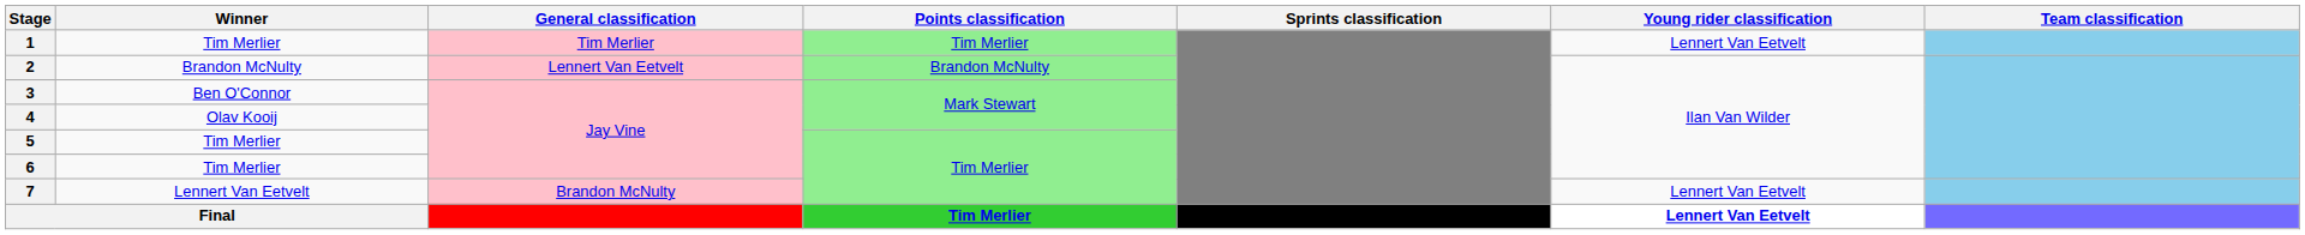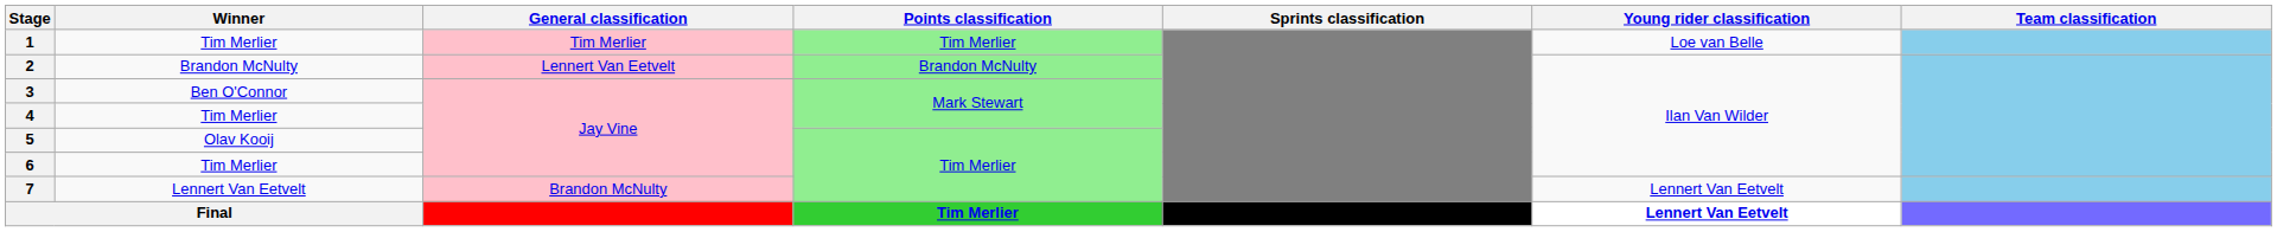1 | Young rider classification: Lennert Van Eetvelt -> Loe van Belle
4 | Winner: Olav Kooij -> Tim Merlier
5 | Winner: Tim Merlier -> Olav Kooij
